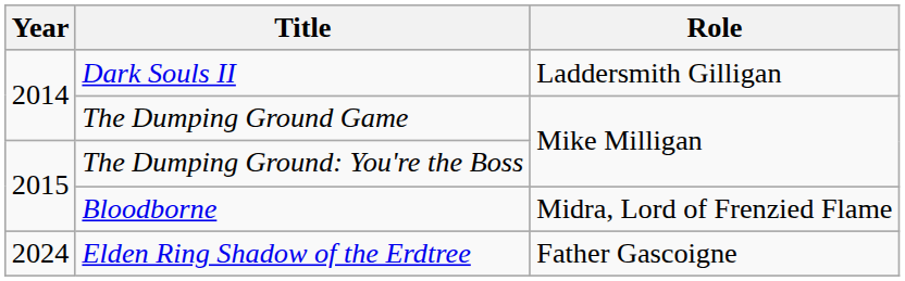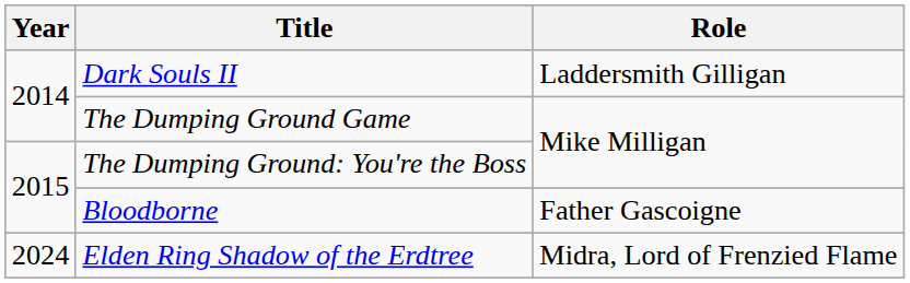Bloodborne | Role: Midra, Lord of Frenzied Flame -> Father Gascoigne
Elden Ring Shadow of the Erdtree | Role: Father Gascoigne -> Midra, Lord of Frenzied Flame
